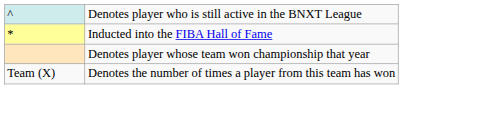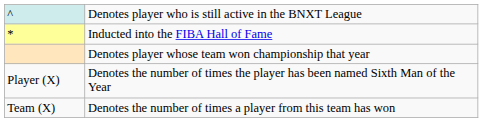+ row: Player (X) | Denotes the number of times the player has been named Sixth Man of the Year
